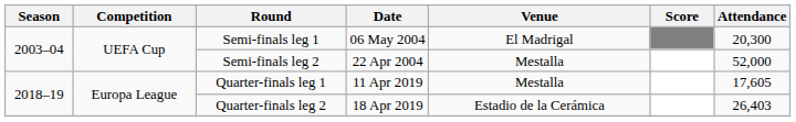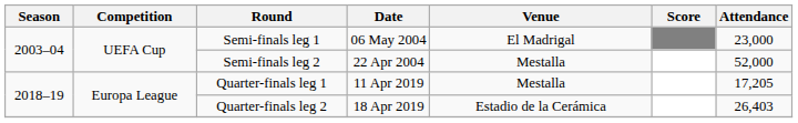Semi-finals leg 1 | Attendance: 20,300 -> 23,000
Quarter-finals leg 1 | Attendance: 17,605 -> 17,205
